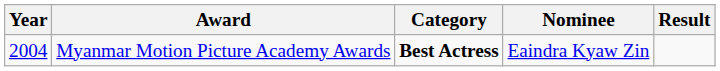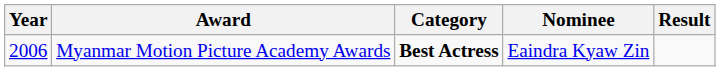Myanmar Motion Picture Academy Awards | Year: 2004 -> 2006
